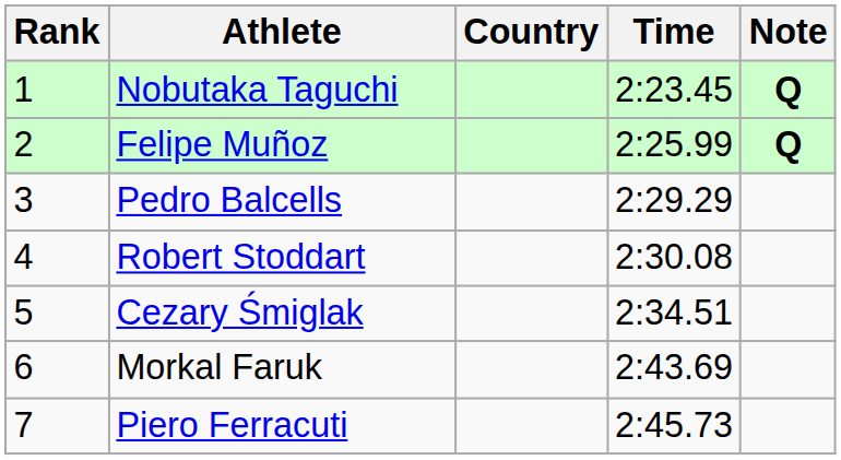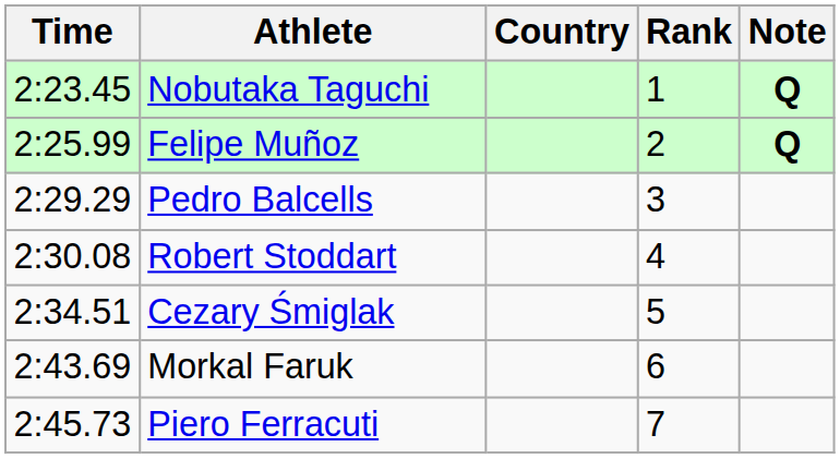columns swapped: Rank <-> Time
